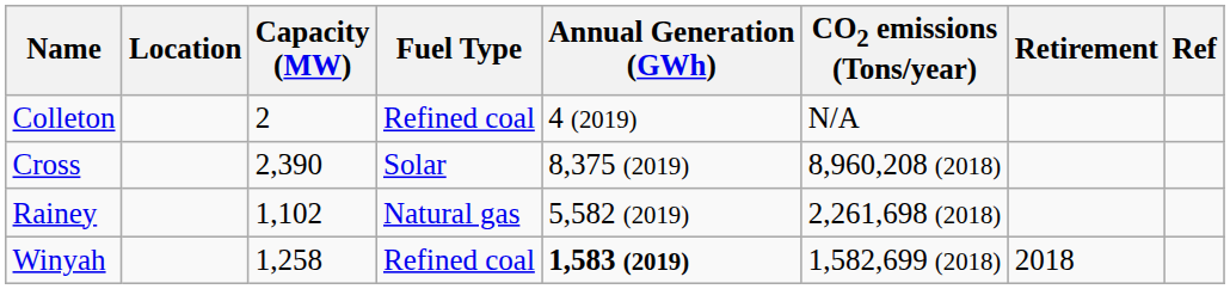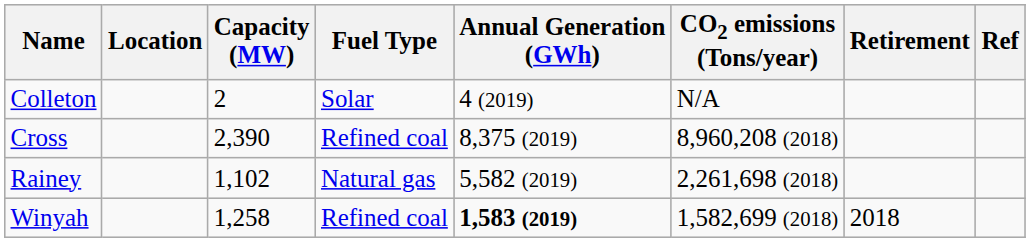Colleton | Fuel Type: Refined coal -> Solar
Cross | Fuel Type: Solar -> Refined coal
